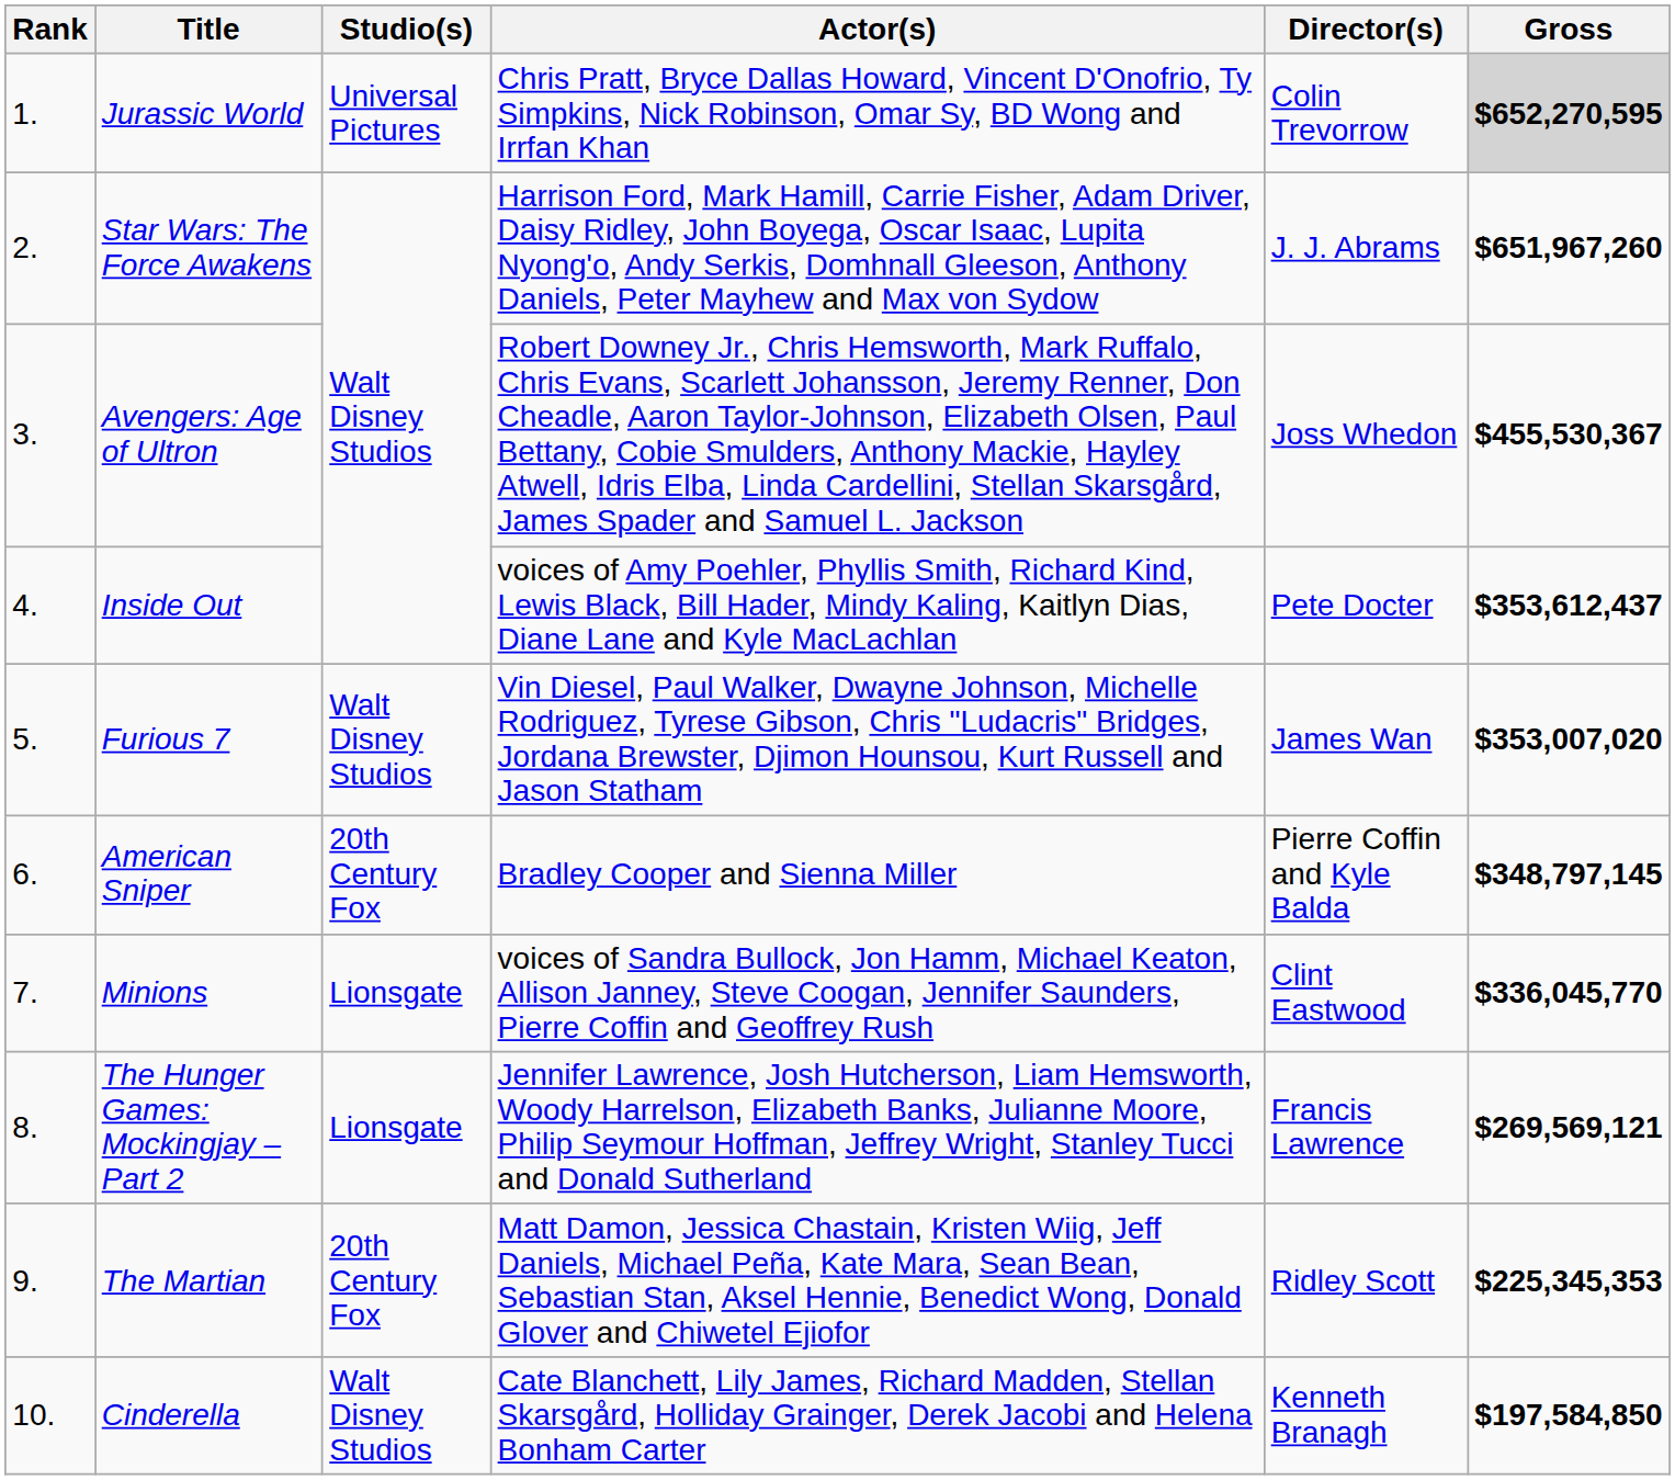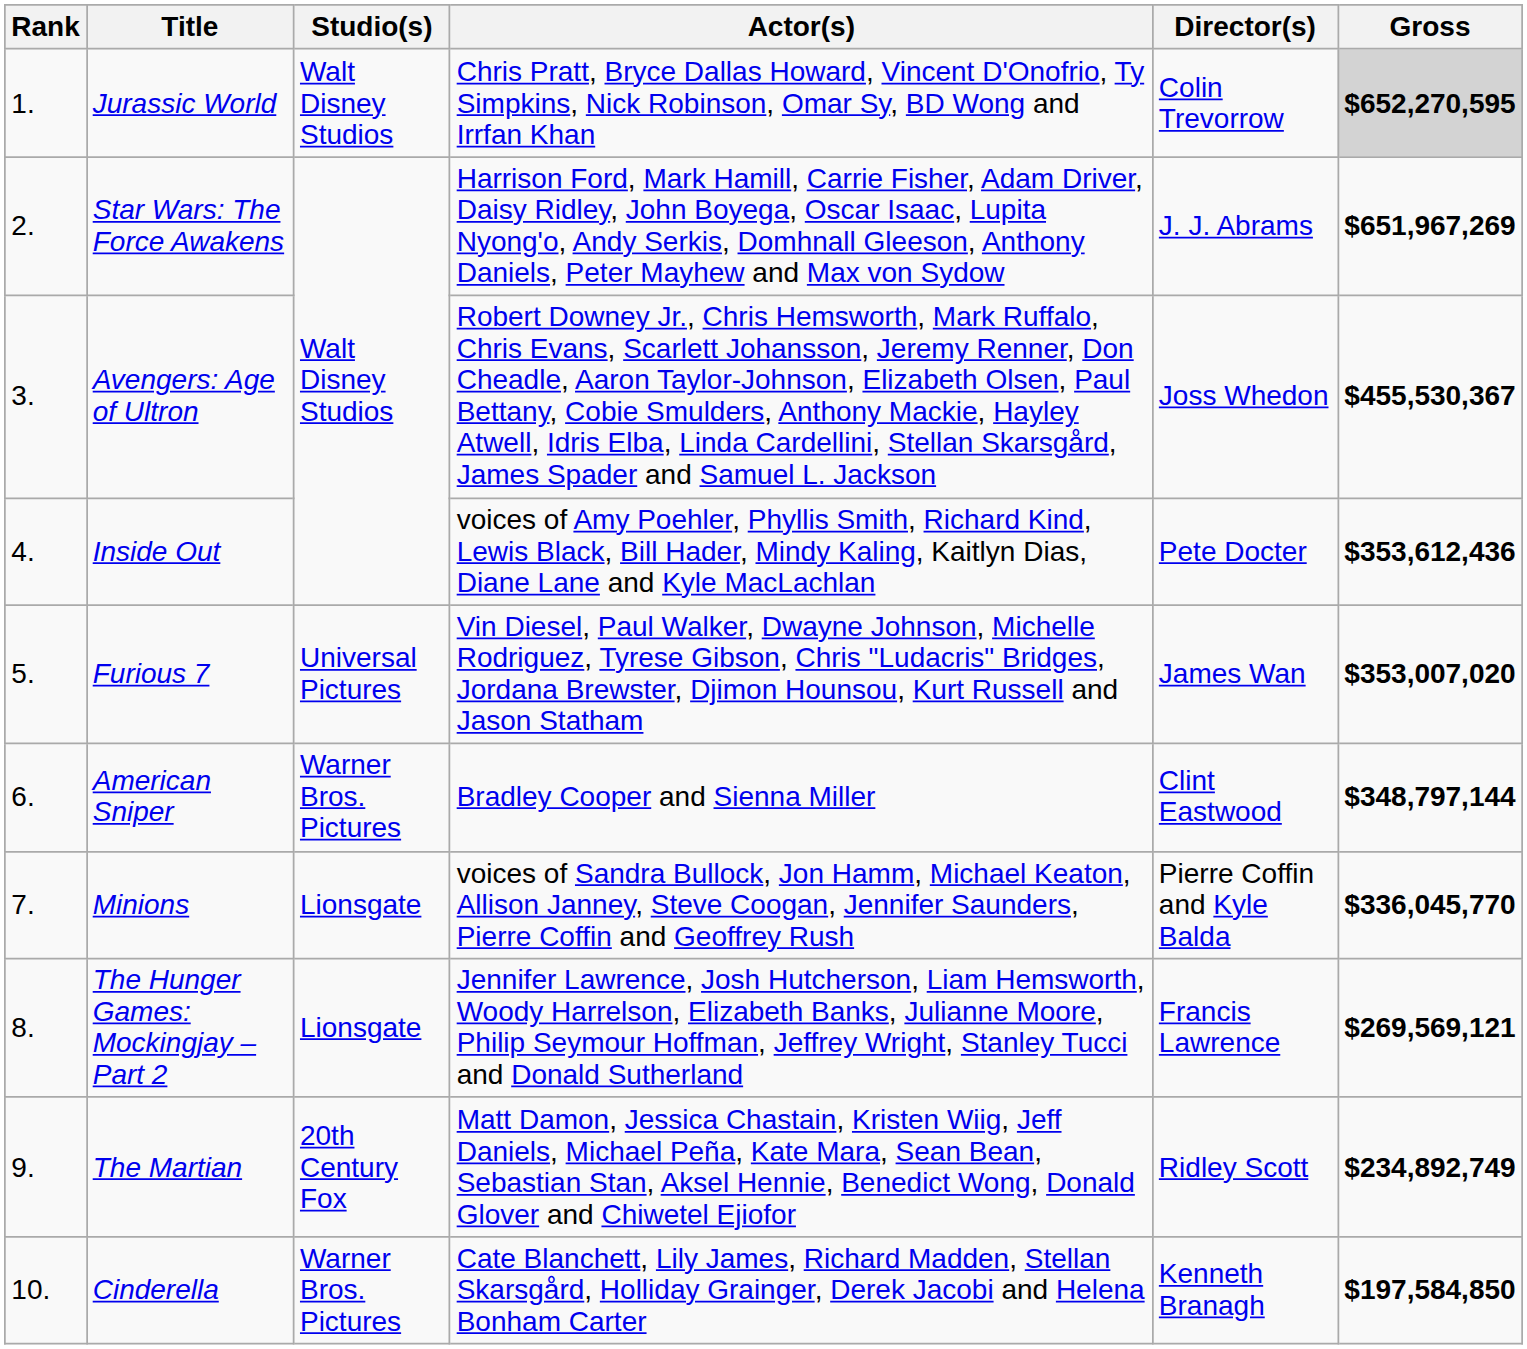Jurassic World | Studio(s): Universal Pictures -> Walt Disney Studios
Star Wars: The Force Awakens | Gross: $651,967,260 -> $651,967,269
Inside Out | Gross: $353,612,437 -> $353,612,436
Furious 7 | Studio(s): Walt Disney Studios -> Universal Pictures
American Sniper | Studio(s): 20th Century Fox -> Warner Bros. Pictures
American Sniper | Director(s): Pierre Coffin and Kyle Balda -> Clint Eastwood
American Sniper | Gross: $348,797,145 -> $348,797,144
Minions | Director(s): Clint Eastwood -> Pierre Coffin and Kyle Balda
The Martian | Gross: $225,345,353 -> $234,892,749
Cinderella | Studio(s): Walt Disney Studios -> Warner Bros. Pictures
